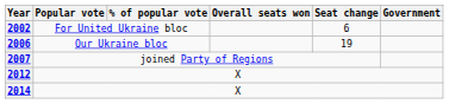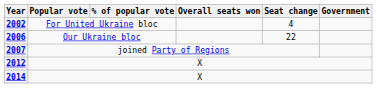2002 | Seat change: 6 -> 4
2006 | Seat change: 19 -> 22
